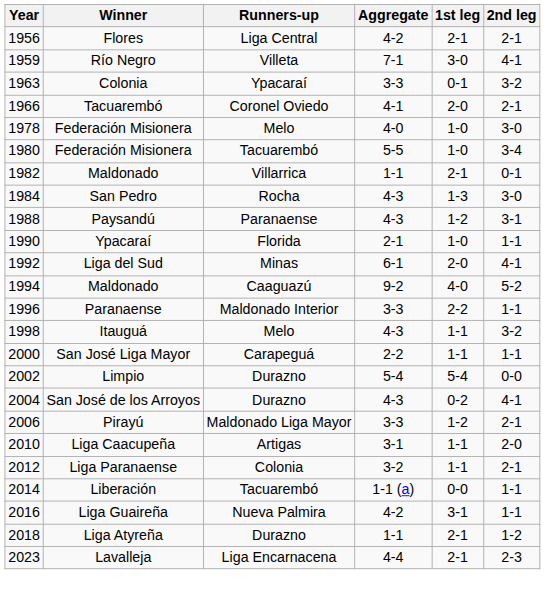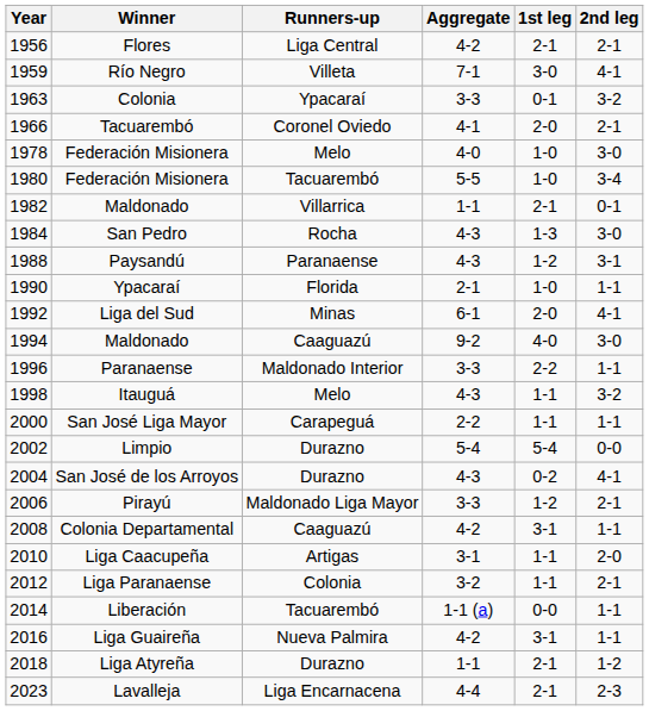1994 / Maldonado | 2nd leg: 5-2 -> 3-0
+ row: 2008 | Colonia Departamental | Caaguazú | 4-2 | 3-1 | 1-1
